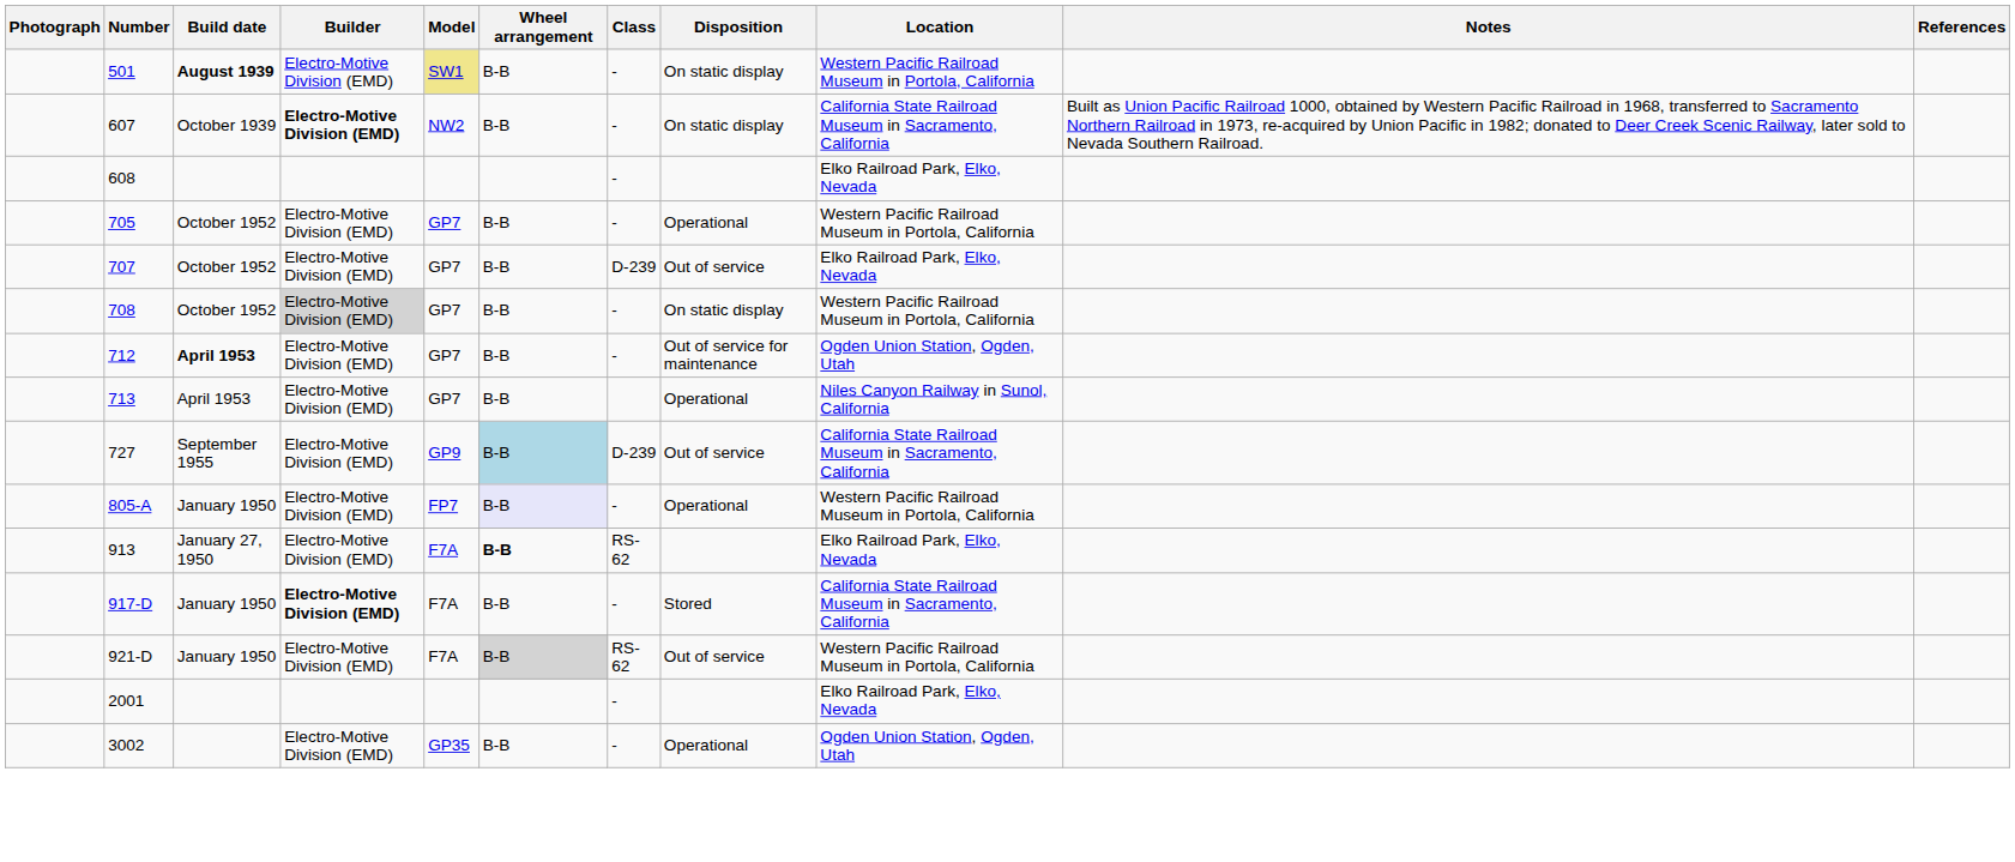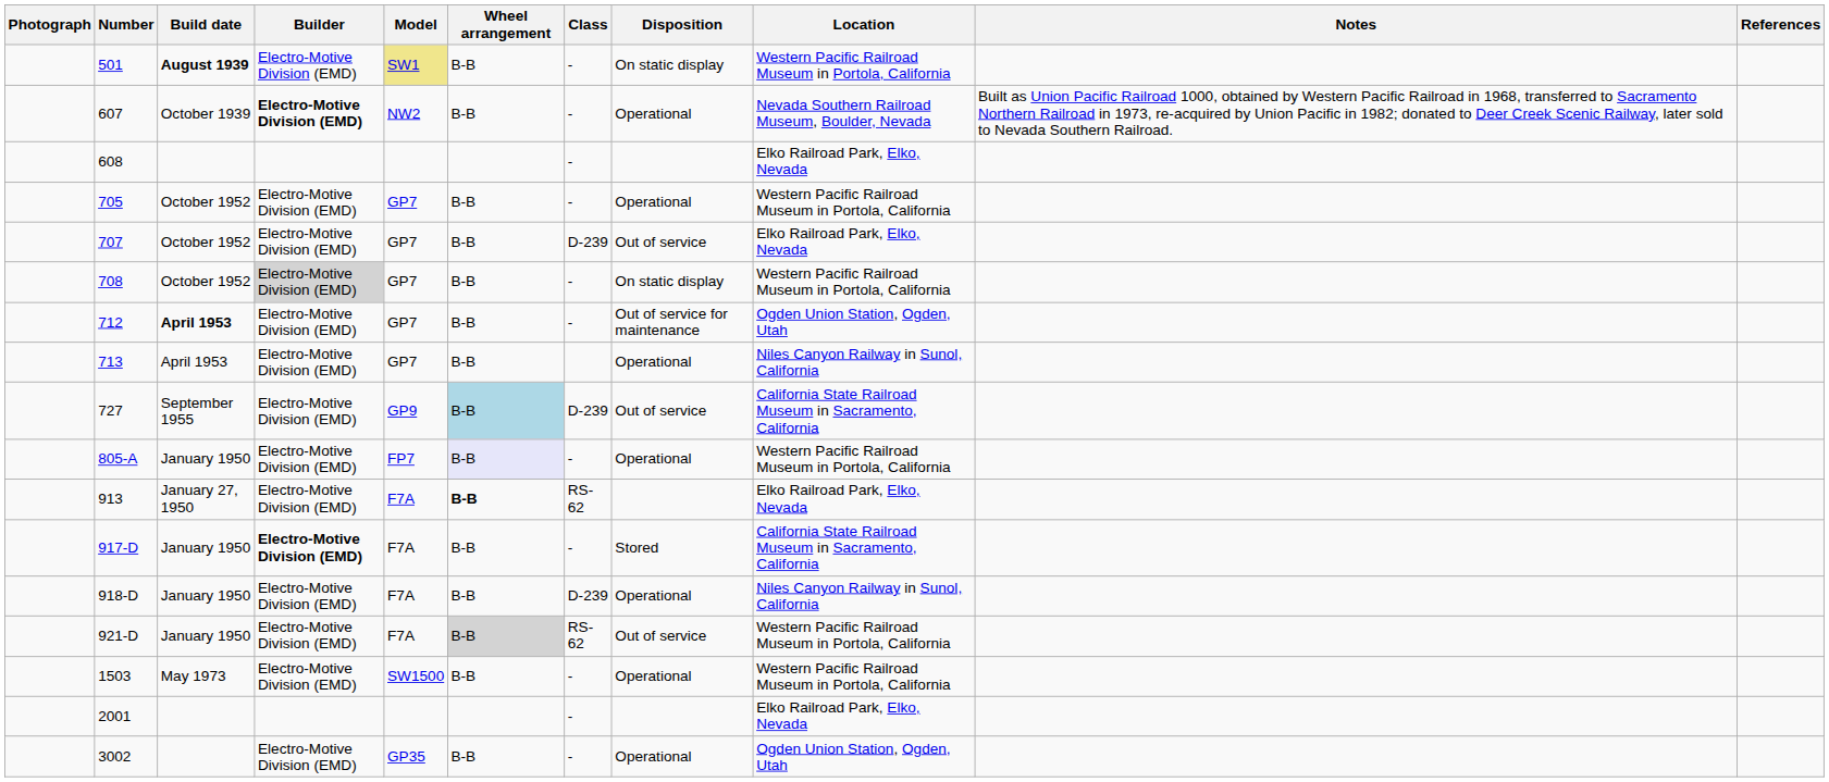607 | Disposition: On static display -> Operational
607 | Location: California State Railroad Museum in Sacramento, California -> Nevada Southern Railroad Museum, Boulder, Nevada
+ row: 918-D | January 1950 | Electro-Motive Division (EMD) | F7A | B-B | D-239 | Operational | Niles Canyon Railway in Sunol, California
+ row: 1503 | May 1973 | Electro-Motive Division (EMD) | SW1500 | B-B | - | Operational | Western Pacific Railroad Museum in Portola, California
